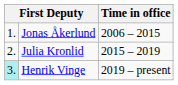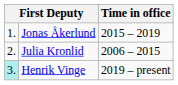Jonas Åkerlund | Time in office: 2006 – 2015 -> 2015 – 2019
Julia Kronlid | Time in office: 2015 – 2019 -> 2006 – 2015
